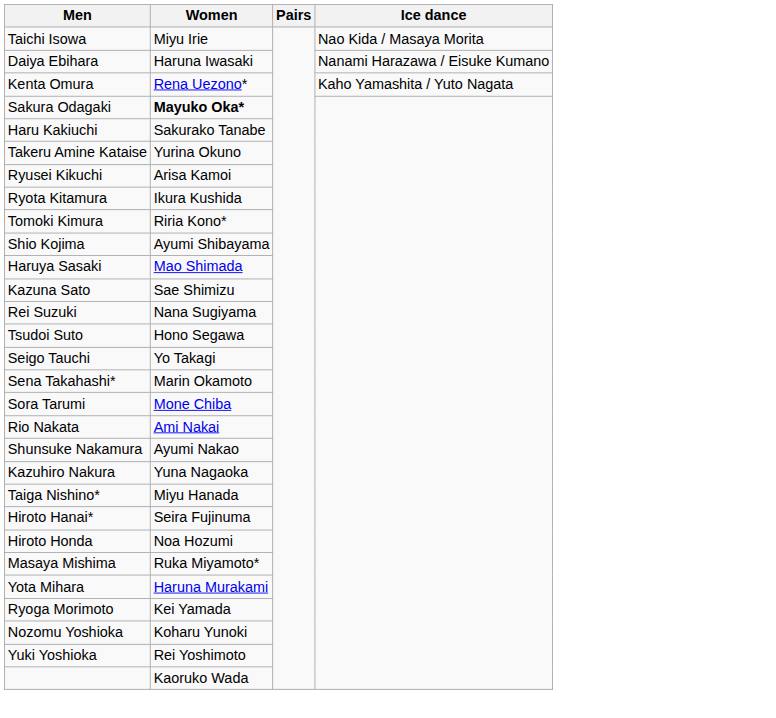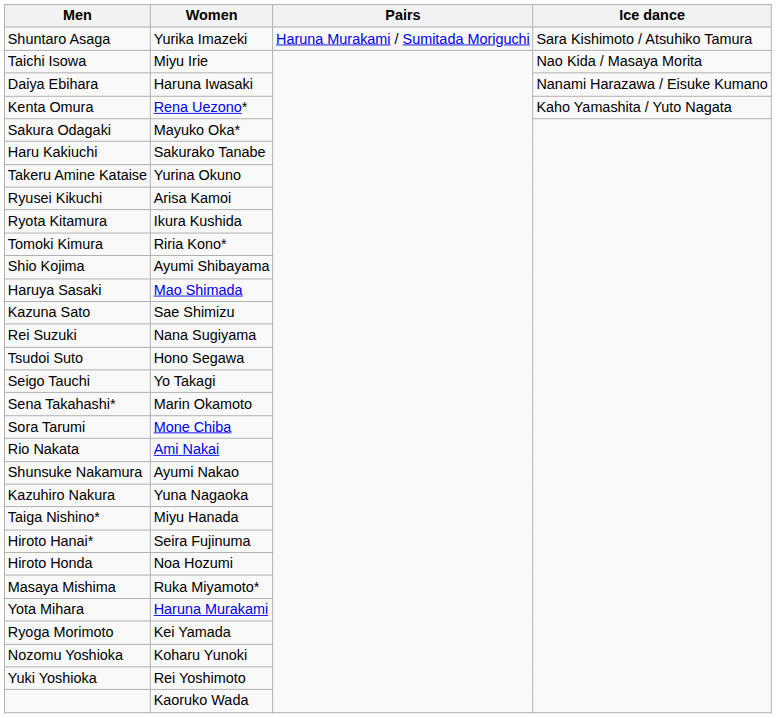+ row: Shuntaro Asaga | Yurika Imazeki | Haruna Murakami / Sumitada Moriguchi | Sara Kishimoto / Atsuhiko Tamura
Sakura Odagaki | Women: bold -> normal
